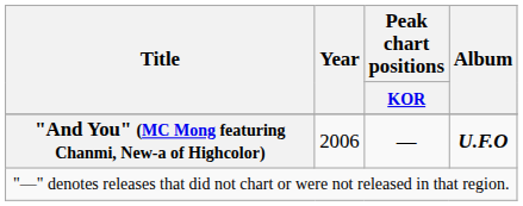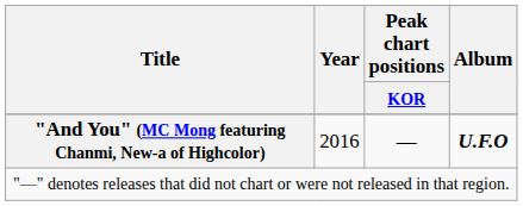"And You" (MC Mong featuring Chanmi, New-a of Highcolor) | Year: 2006 -> 2016
